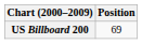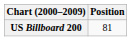US Billboard 200 | Position: 69 -> 81
